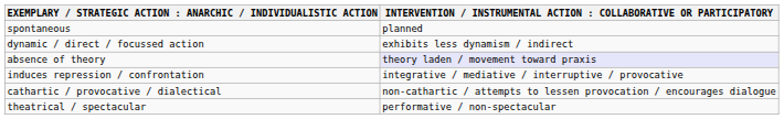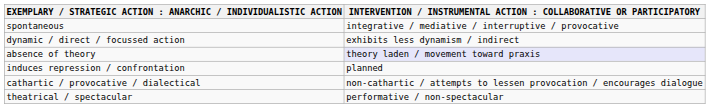spontaneous | column 2: planned -> integrative / mediative / interruptive / provocative
induces repression / confrontation | column 2: integrative / mediative / interruptive / provocative -> planned
